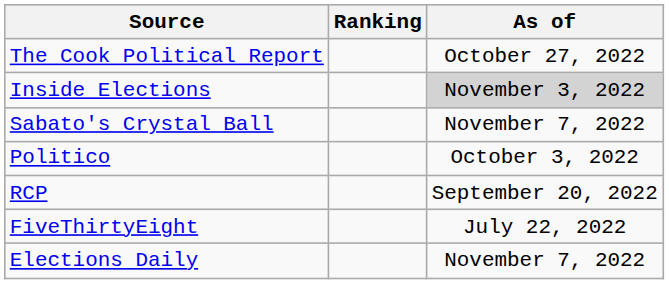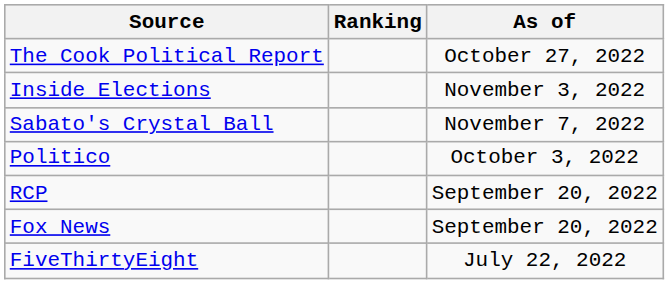Inside Elections | As of: lightgrey background -> no background
+ row: Fox News | September 20, 2022
- row: Elections Daily | November 7, 2022
